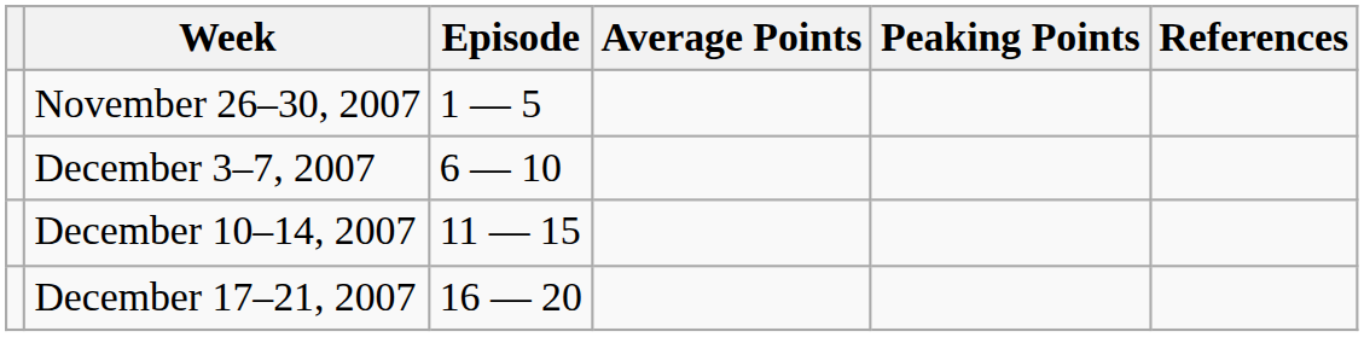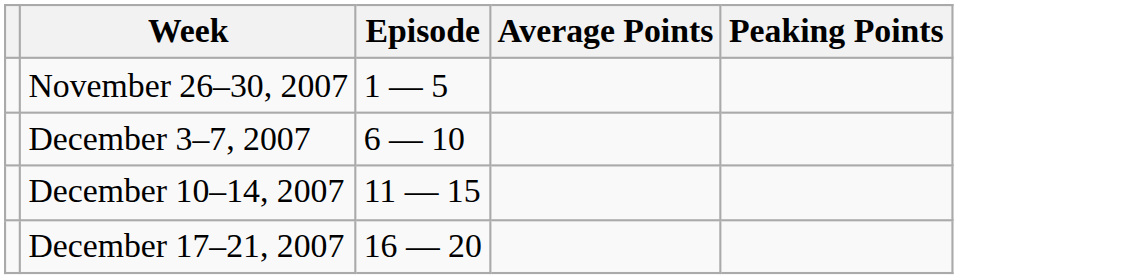- column: References
